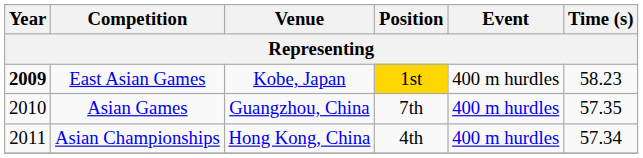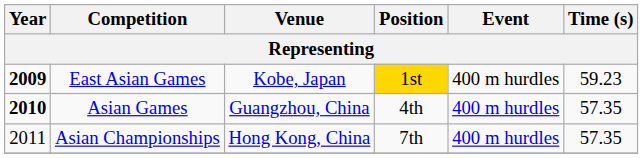East Asian Games | Time (s): 58.23 -> 59.23
Asian Games | Year: normal -> bold
Asian Games | Position: 7th -> 4th
Asian Championships | Position: 4th -> 7th
Asian Championships | Time (s): 57.34 -> 57.35
